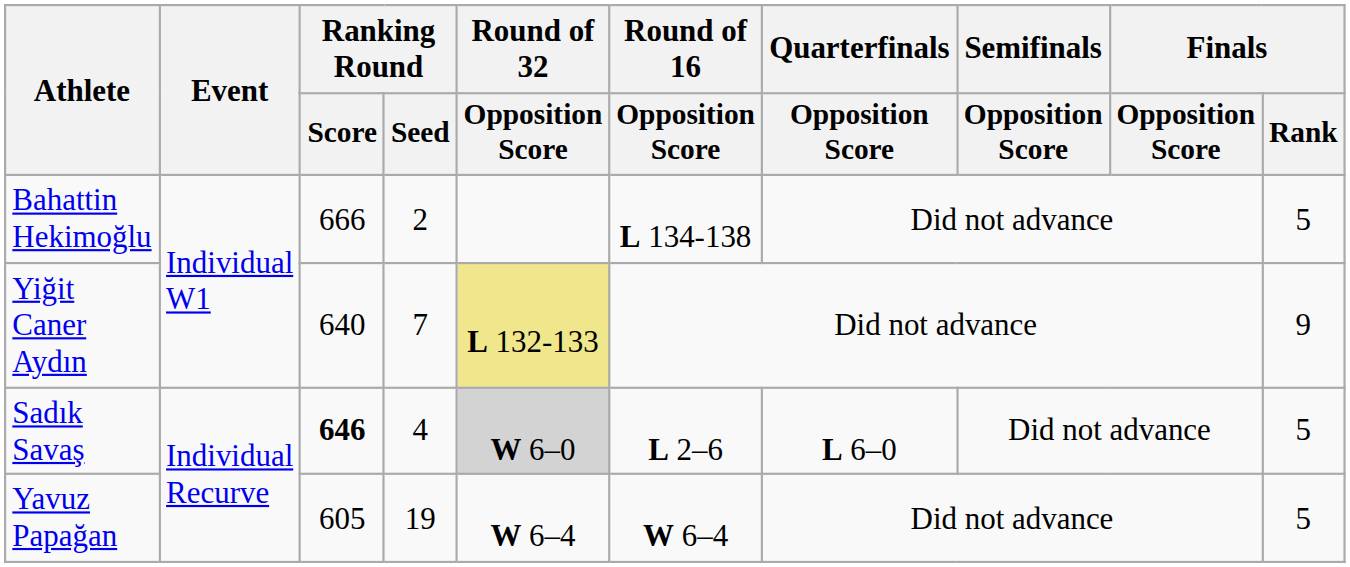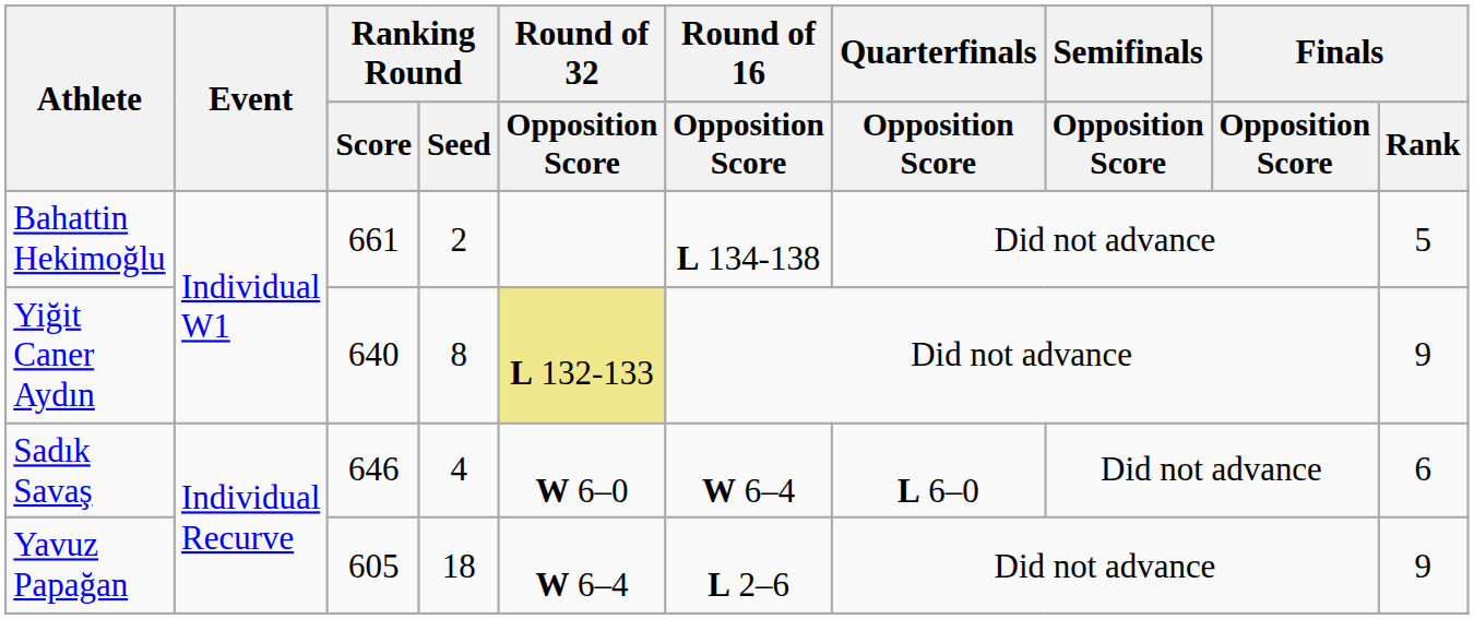Bahattin Hekimoğlu | Ranking Round / Score: 666 -> 661
Yiğit Caner Aydın | Ranking Round / Seed: 7 -> 8
Sadık Savaş | Ranking Round / Score: bold -> normal
Sadık Savaş | Round of 32 / Opposition Score: lightgrey background -> no background
Sadık Savaş | Round of 16 / Opposition Score: L 2–6 -> W 6–4
Sadık Savaş | Finals / Rank: 5 -> 6
Yavuz Papağan | Ranking Round / Seed: 19 -> 18
Yavuz Papağan | Round of 16 / Opposition Score: W 6–4 -> L 2–6
Yavuz Papağan | Finals / Rank: 5 -> 9
